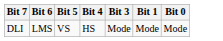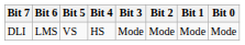+ column: Bit 2 | Mode
